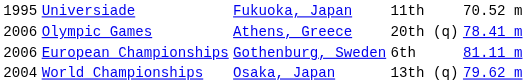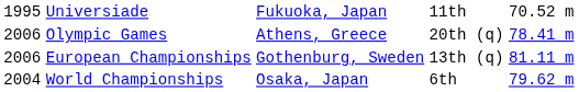European Championships | column 4: 6th -> 13th (q)
World Championships | column 4: 13th (q) -> 6th
